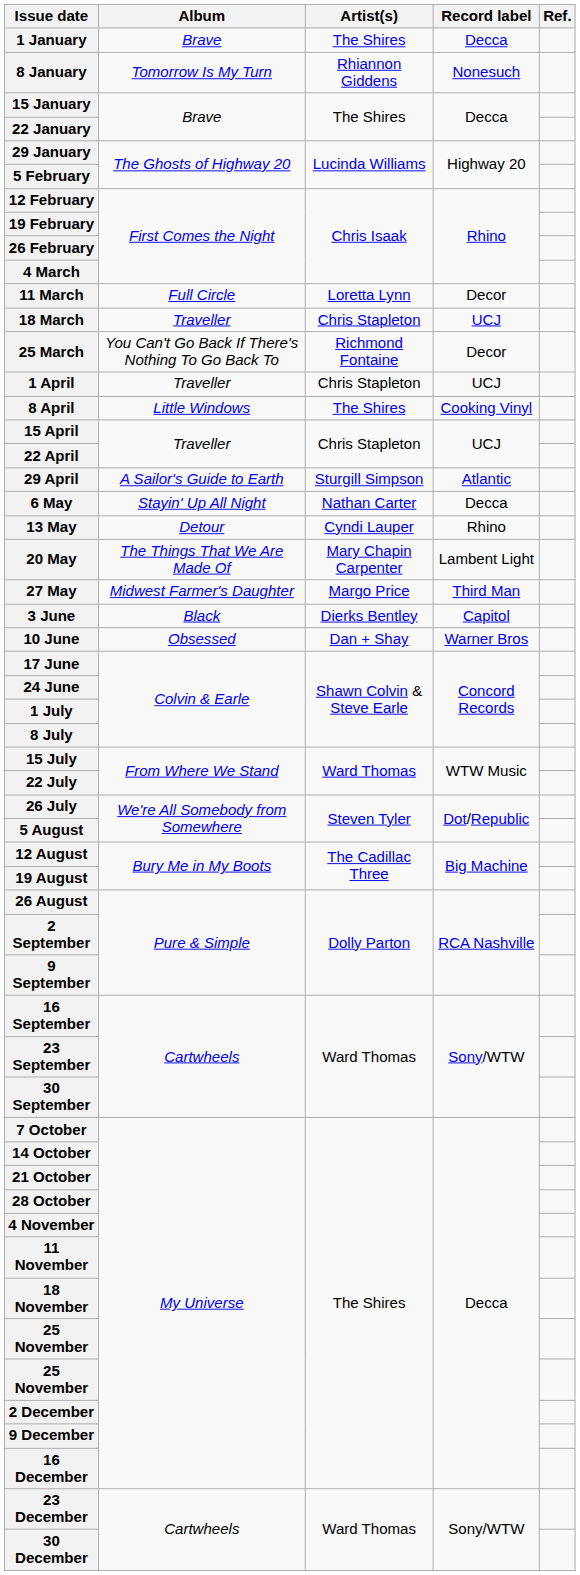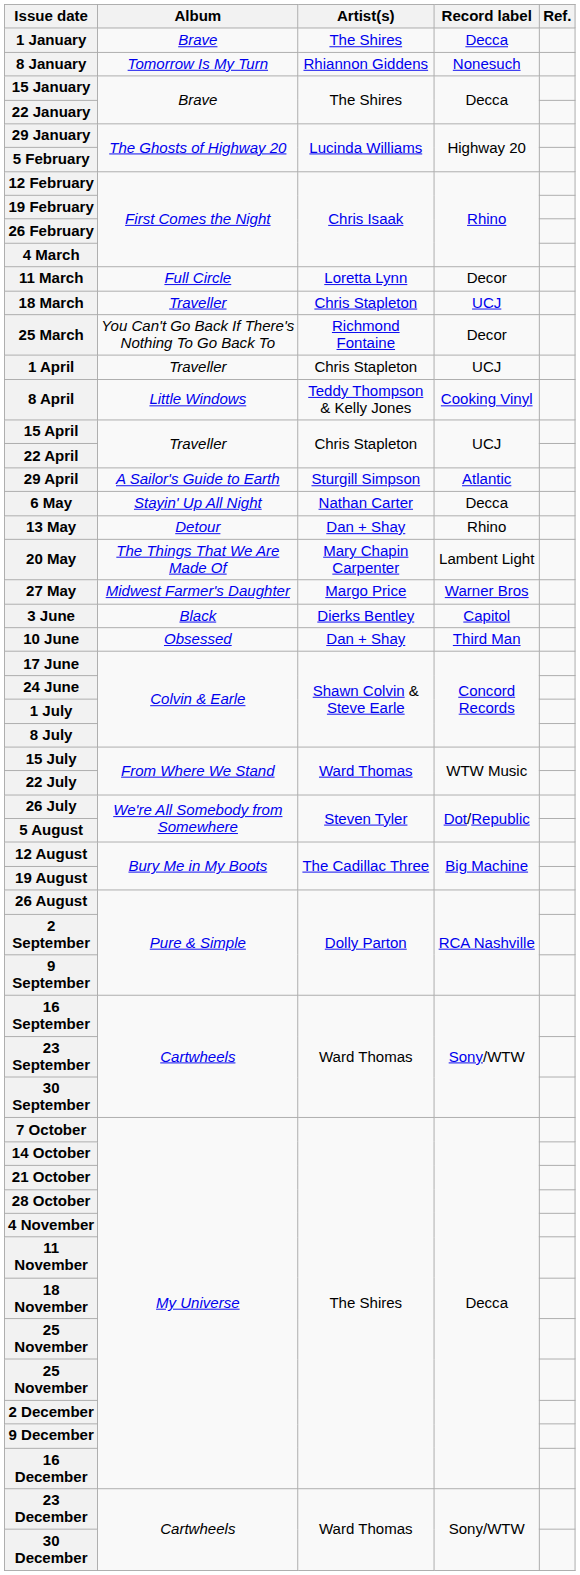8 April | Artist(s): The Shires -> Teddy Thompson & Kelly Jones
13 May | Artist(s): Cyndi Lauper -> Dan + Shay
27 May | Record label: Third Man -> Warner Bros
10 June | Record label: Warner Bros -> Third Man
